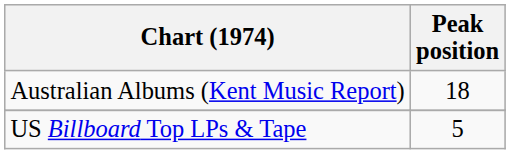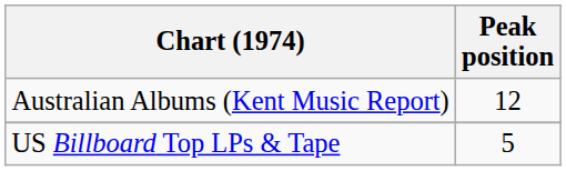Australian Albums (Kent Music Report) | Peak position: 18 -> 12
